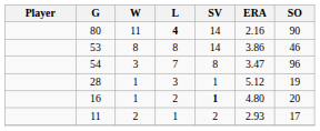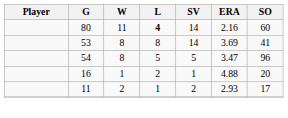80 | SO: 90 -> 60
53 | ERA: 3.86 -> 3.69
53 | SO: 46 -> 41
54 | W: 3 -> 8
54 | L: 7 -> 5
54 | SV: 8 -> 5
- row: 28 | 1 | 3 | 1 | 5.12 | 19
16 | SV: bold -> normal
16 | ERA: 4.80 -> 4.88
